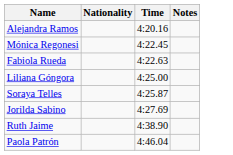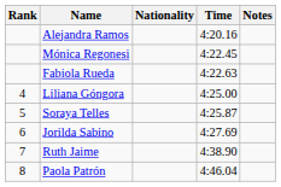+ column: Rank | 4 | 5 | 6 | 7 | 8
